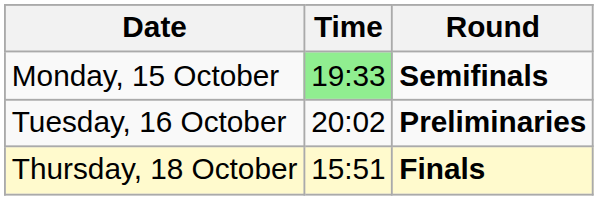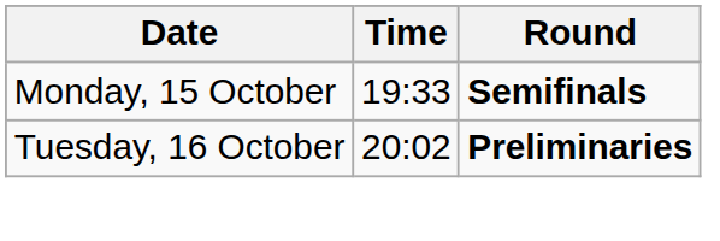Monday, 15 October | Time: lightgreen background -> no background
- row: Thursday, 18 October | 15:51 | Finals
